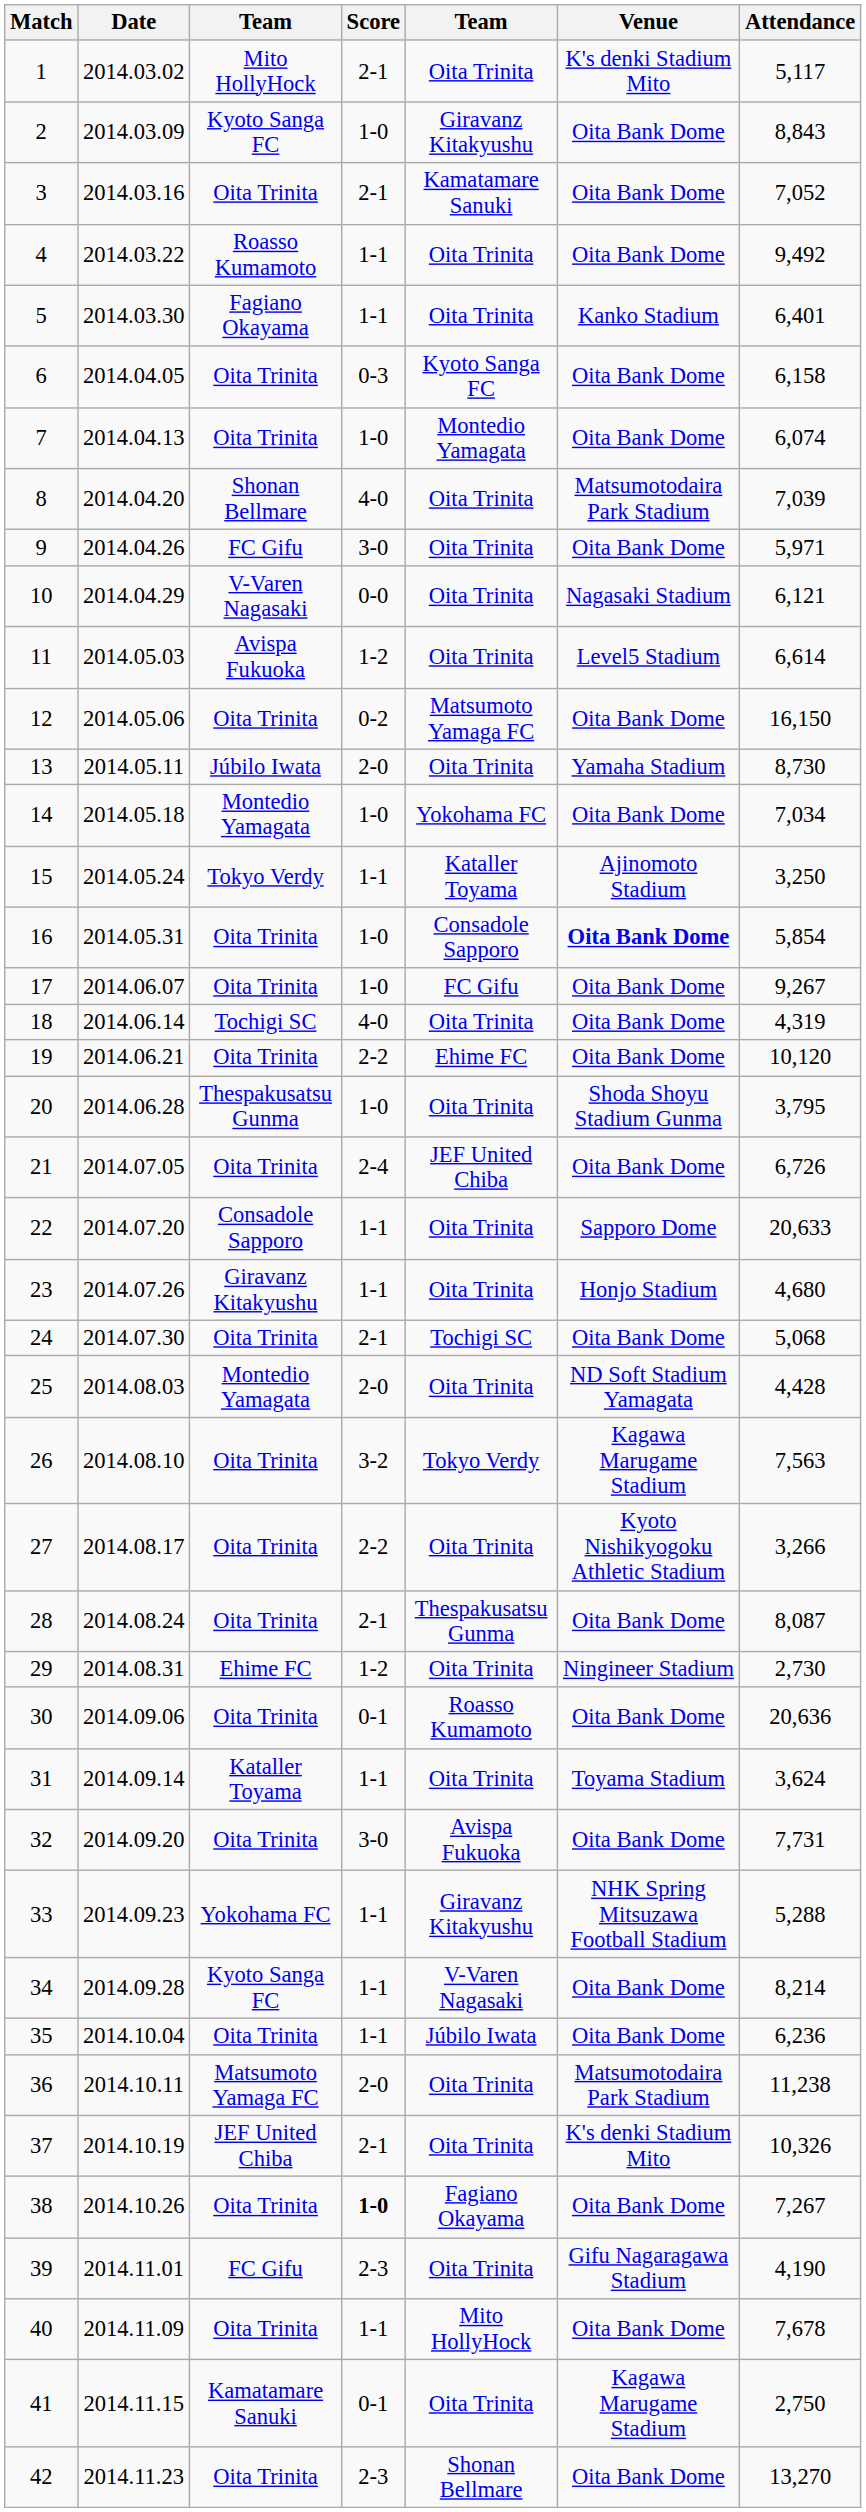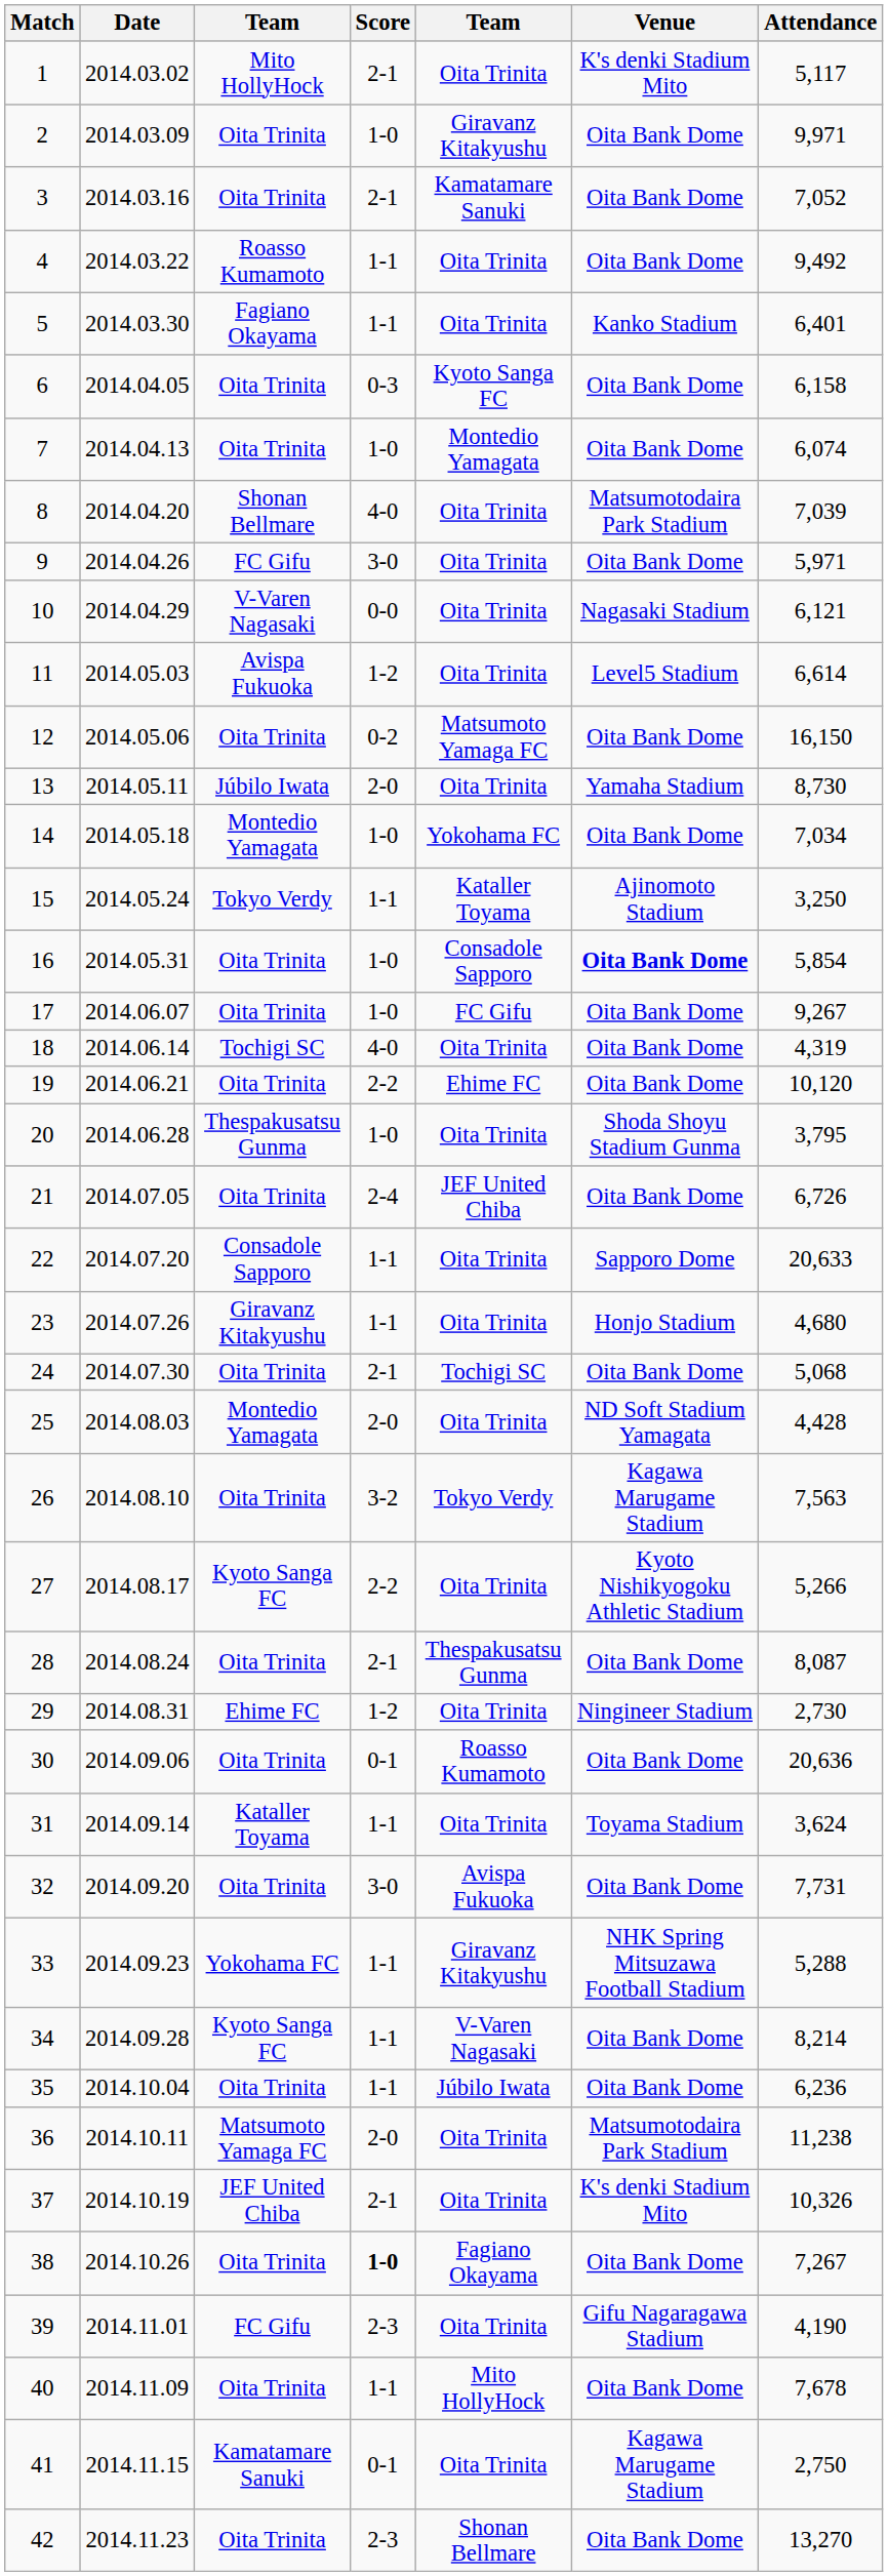2 | column 3: Kyoto Sanga FC -> Oita Trinita
2 | Attendance: 8,843 -> 9,971
27 | column 3: Oita Trinita -> Kyoto Sanga FC
27 | Attendance: 3,266 -> 5,266
